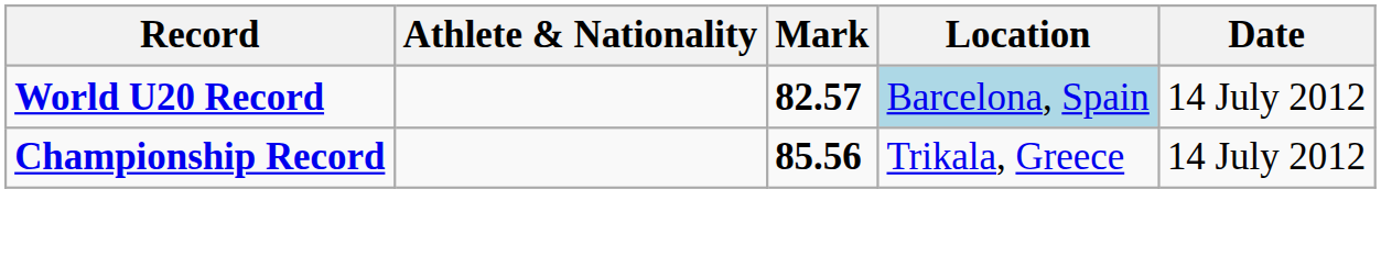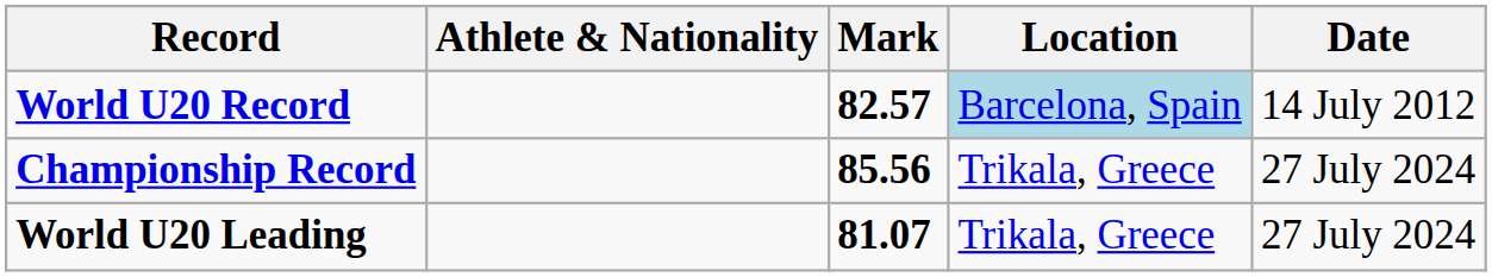Championship Record | Date: 14 July 2012 -> 27 July 2024
+ row: World U20 Leading | 81.07 | Trikala, Greece | 27 July 2024
